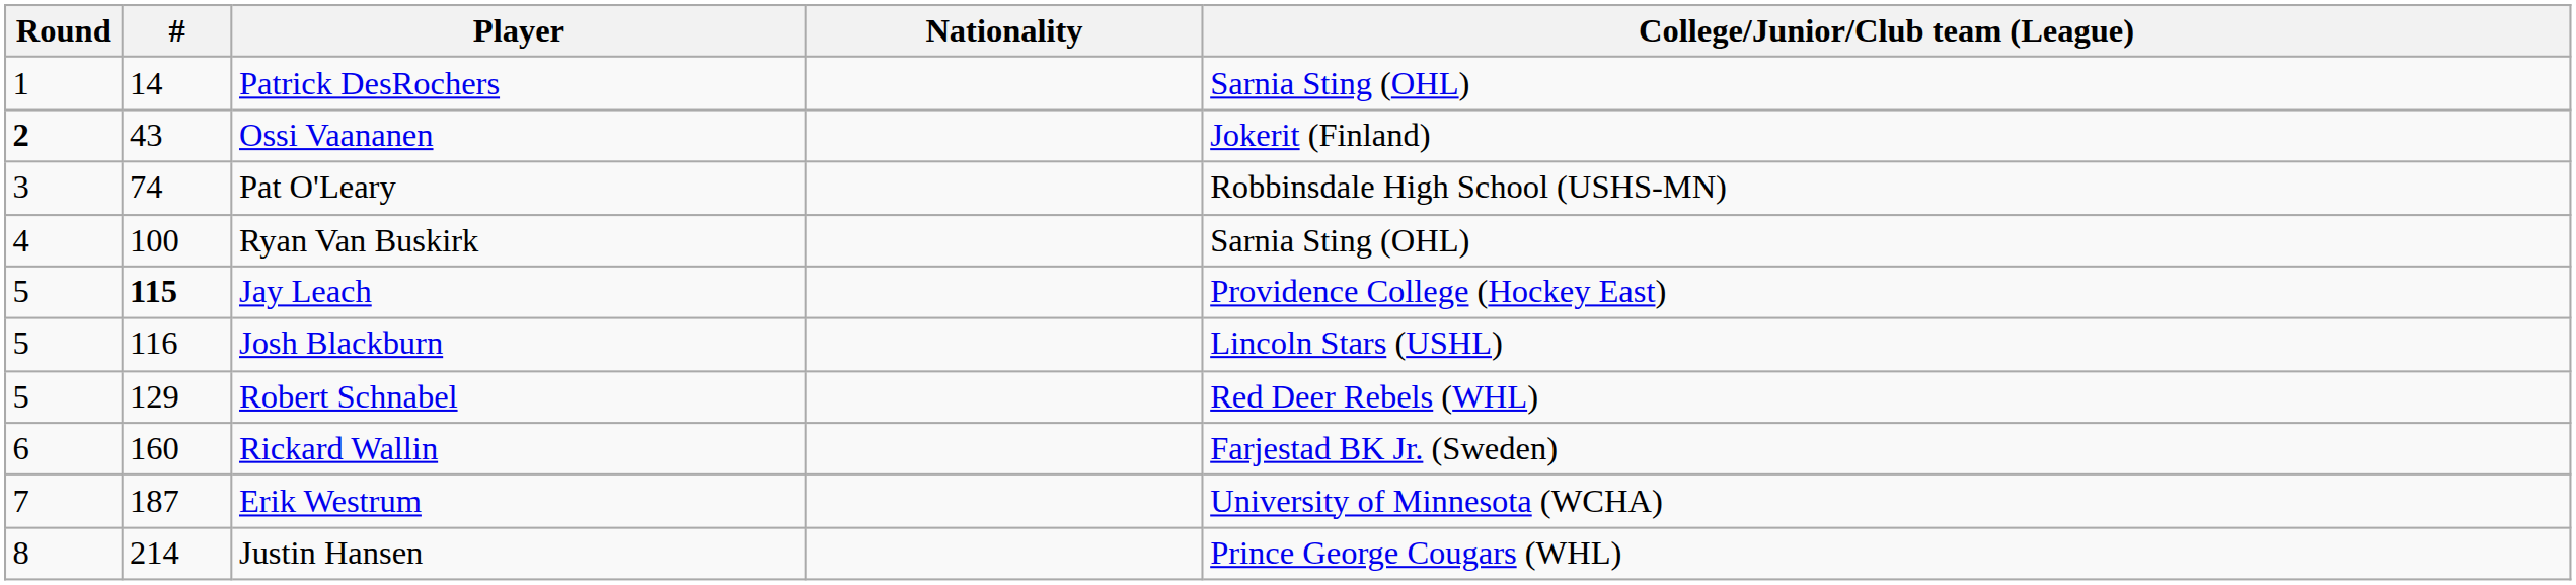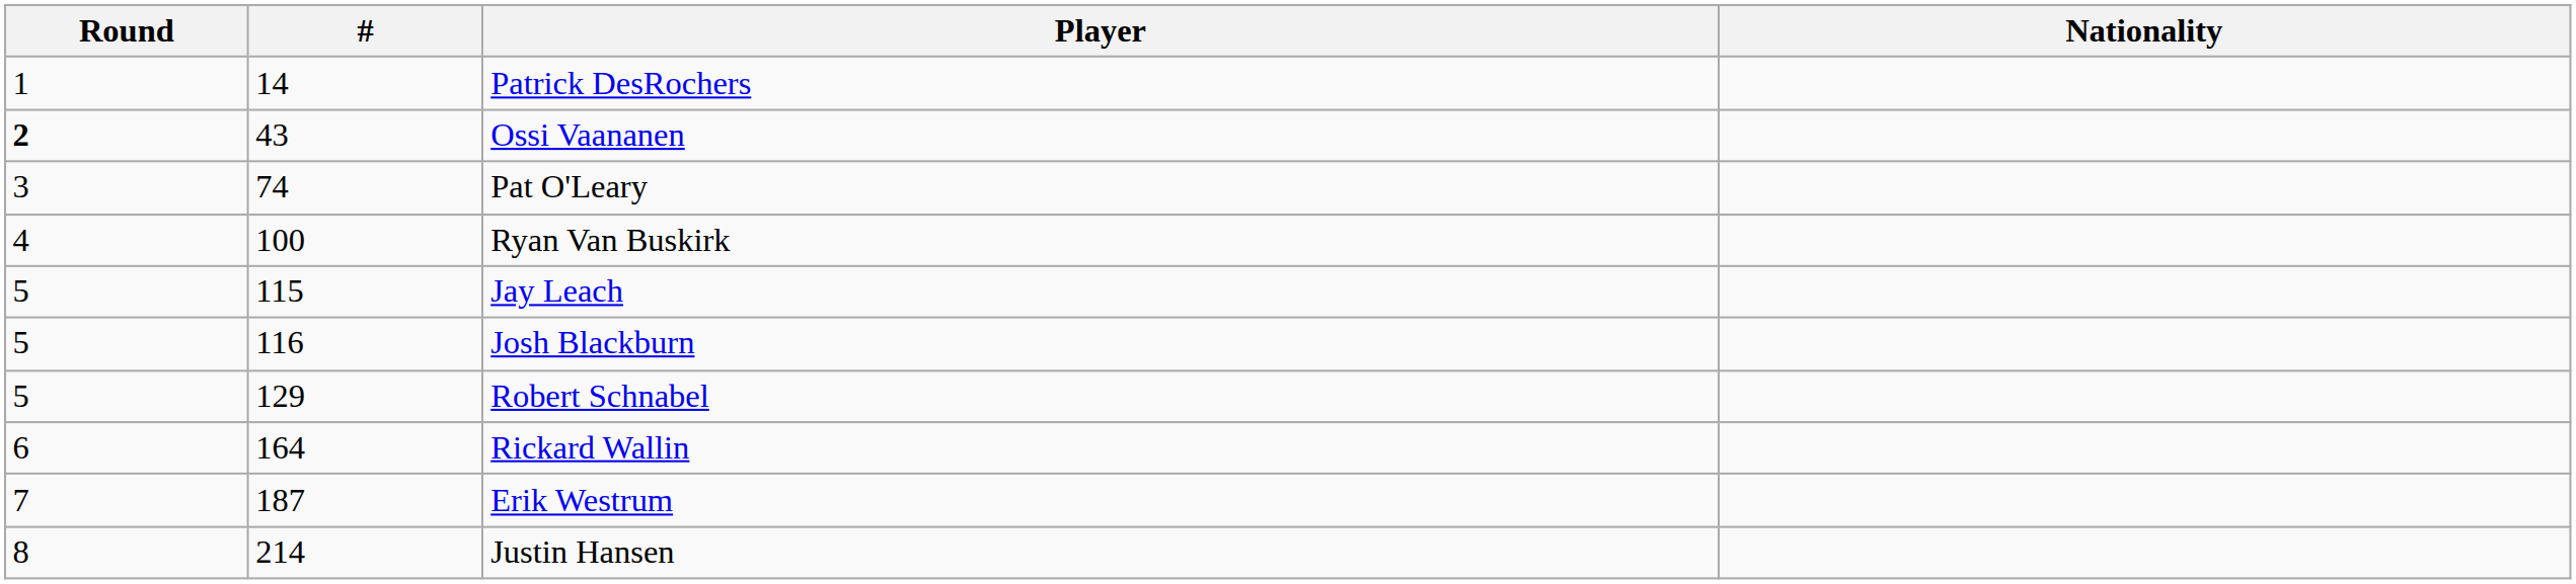- column: College/Junior/Club team (League) | Sarnia Sting (OHL) | Jokerit (Finland) | Robbinsdale High School (USHS-MN) | Sarnia Sting (OHL) | Providence College (Hockey East) | Lincoln Stars (USHL) | Red Deer Rebels (WHL) | Farjestad BK Jr. (Sweden) | University of Minnesota (WCHA) | Prince George Cougars (WHL)
Jay Leach | #: bold -> normal
Rickard Wallin | #: 160 -> 164
